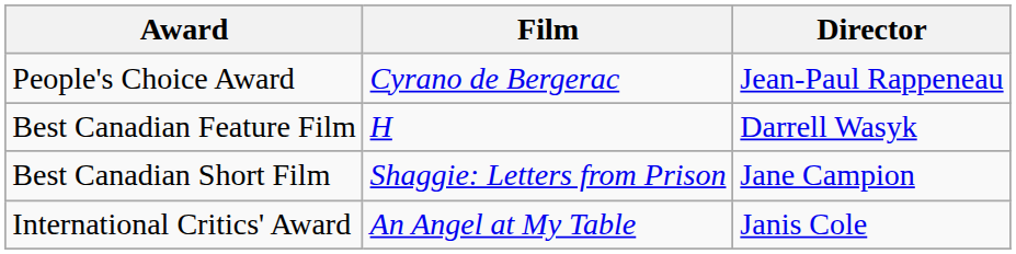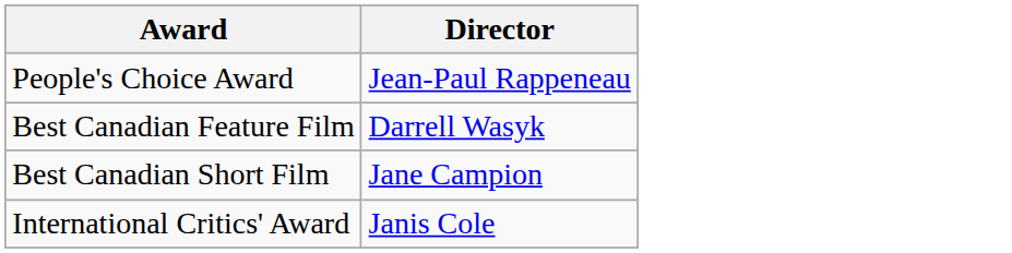- column: Film | Cyrano de Bergerac | H | Shaggie: Letters from Prison | An Angel at My Table
